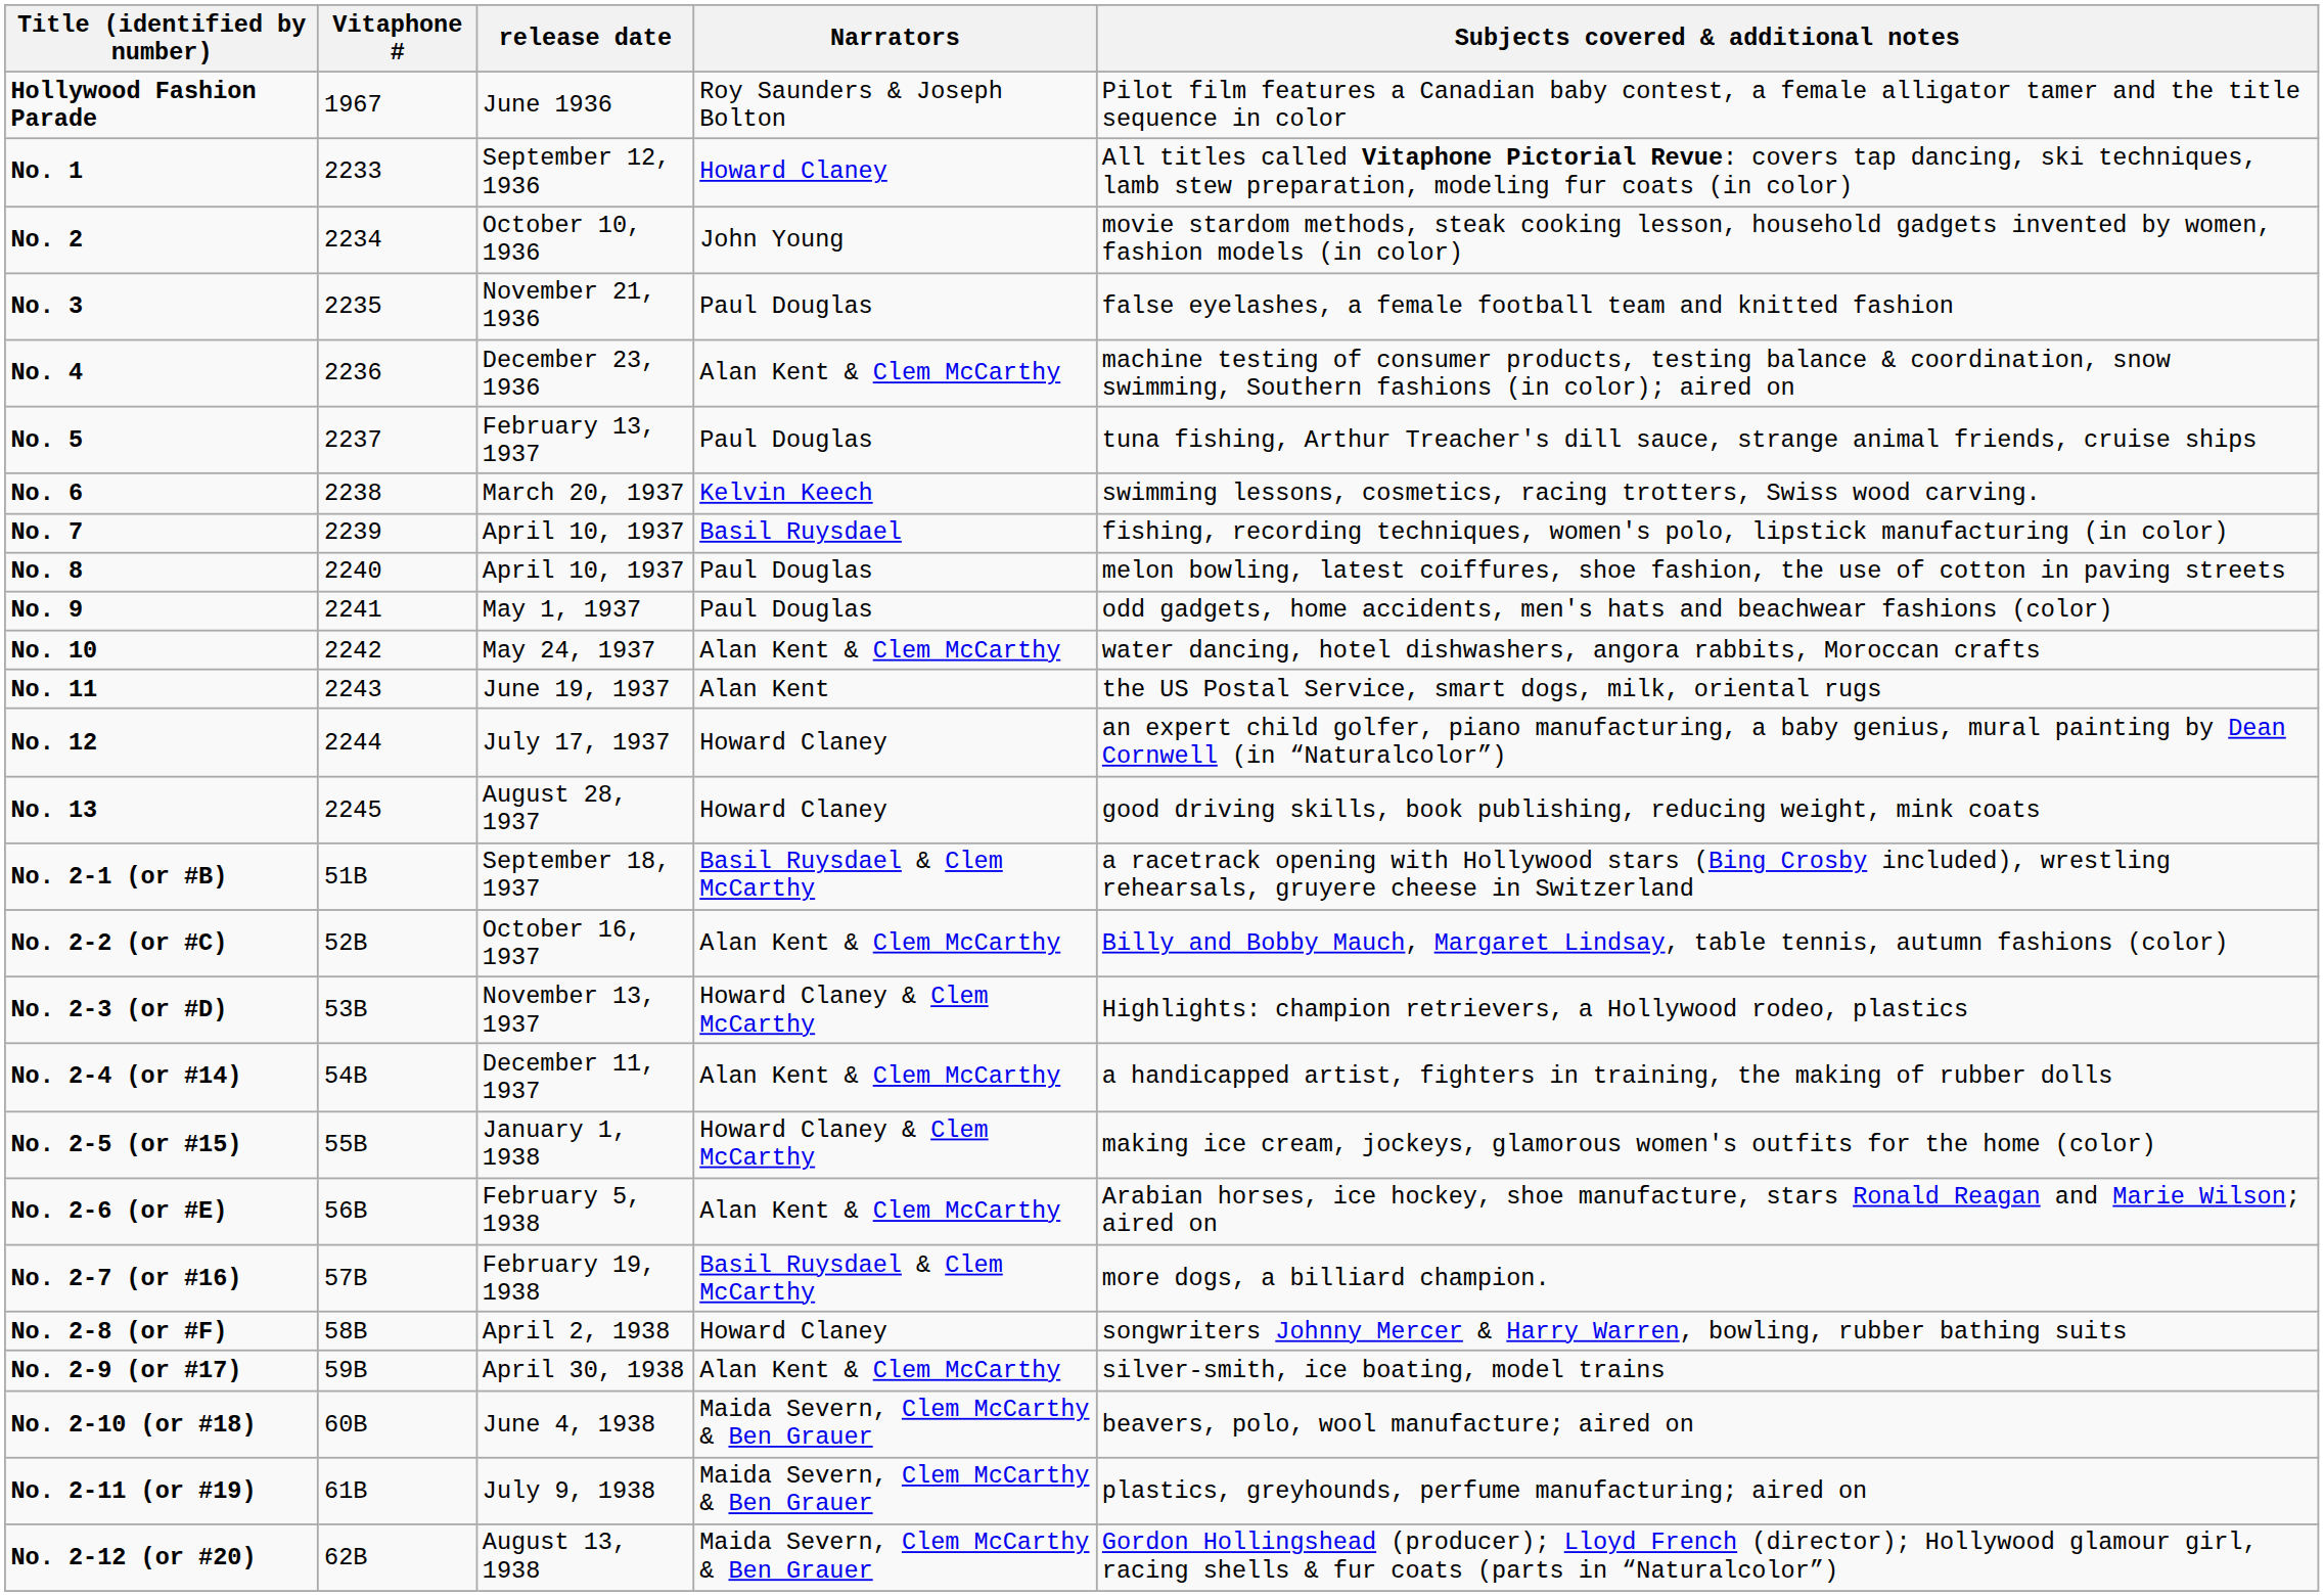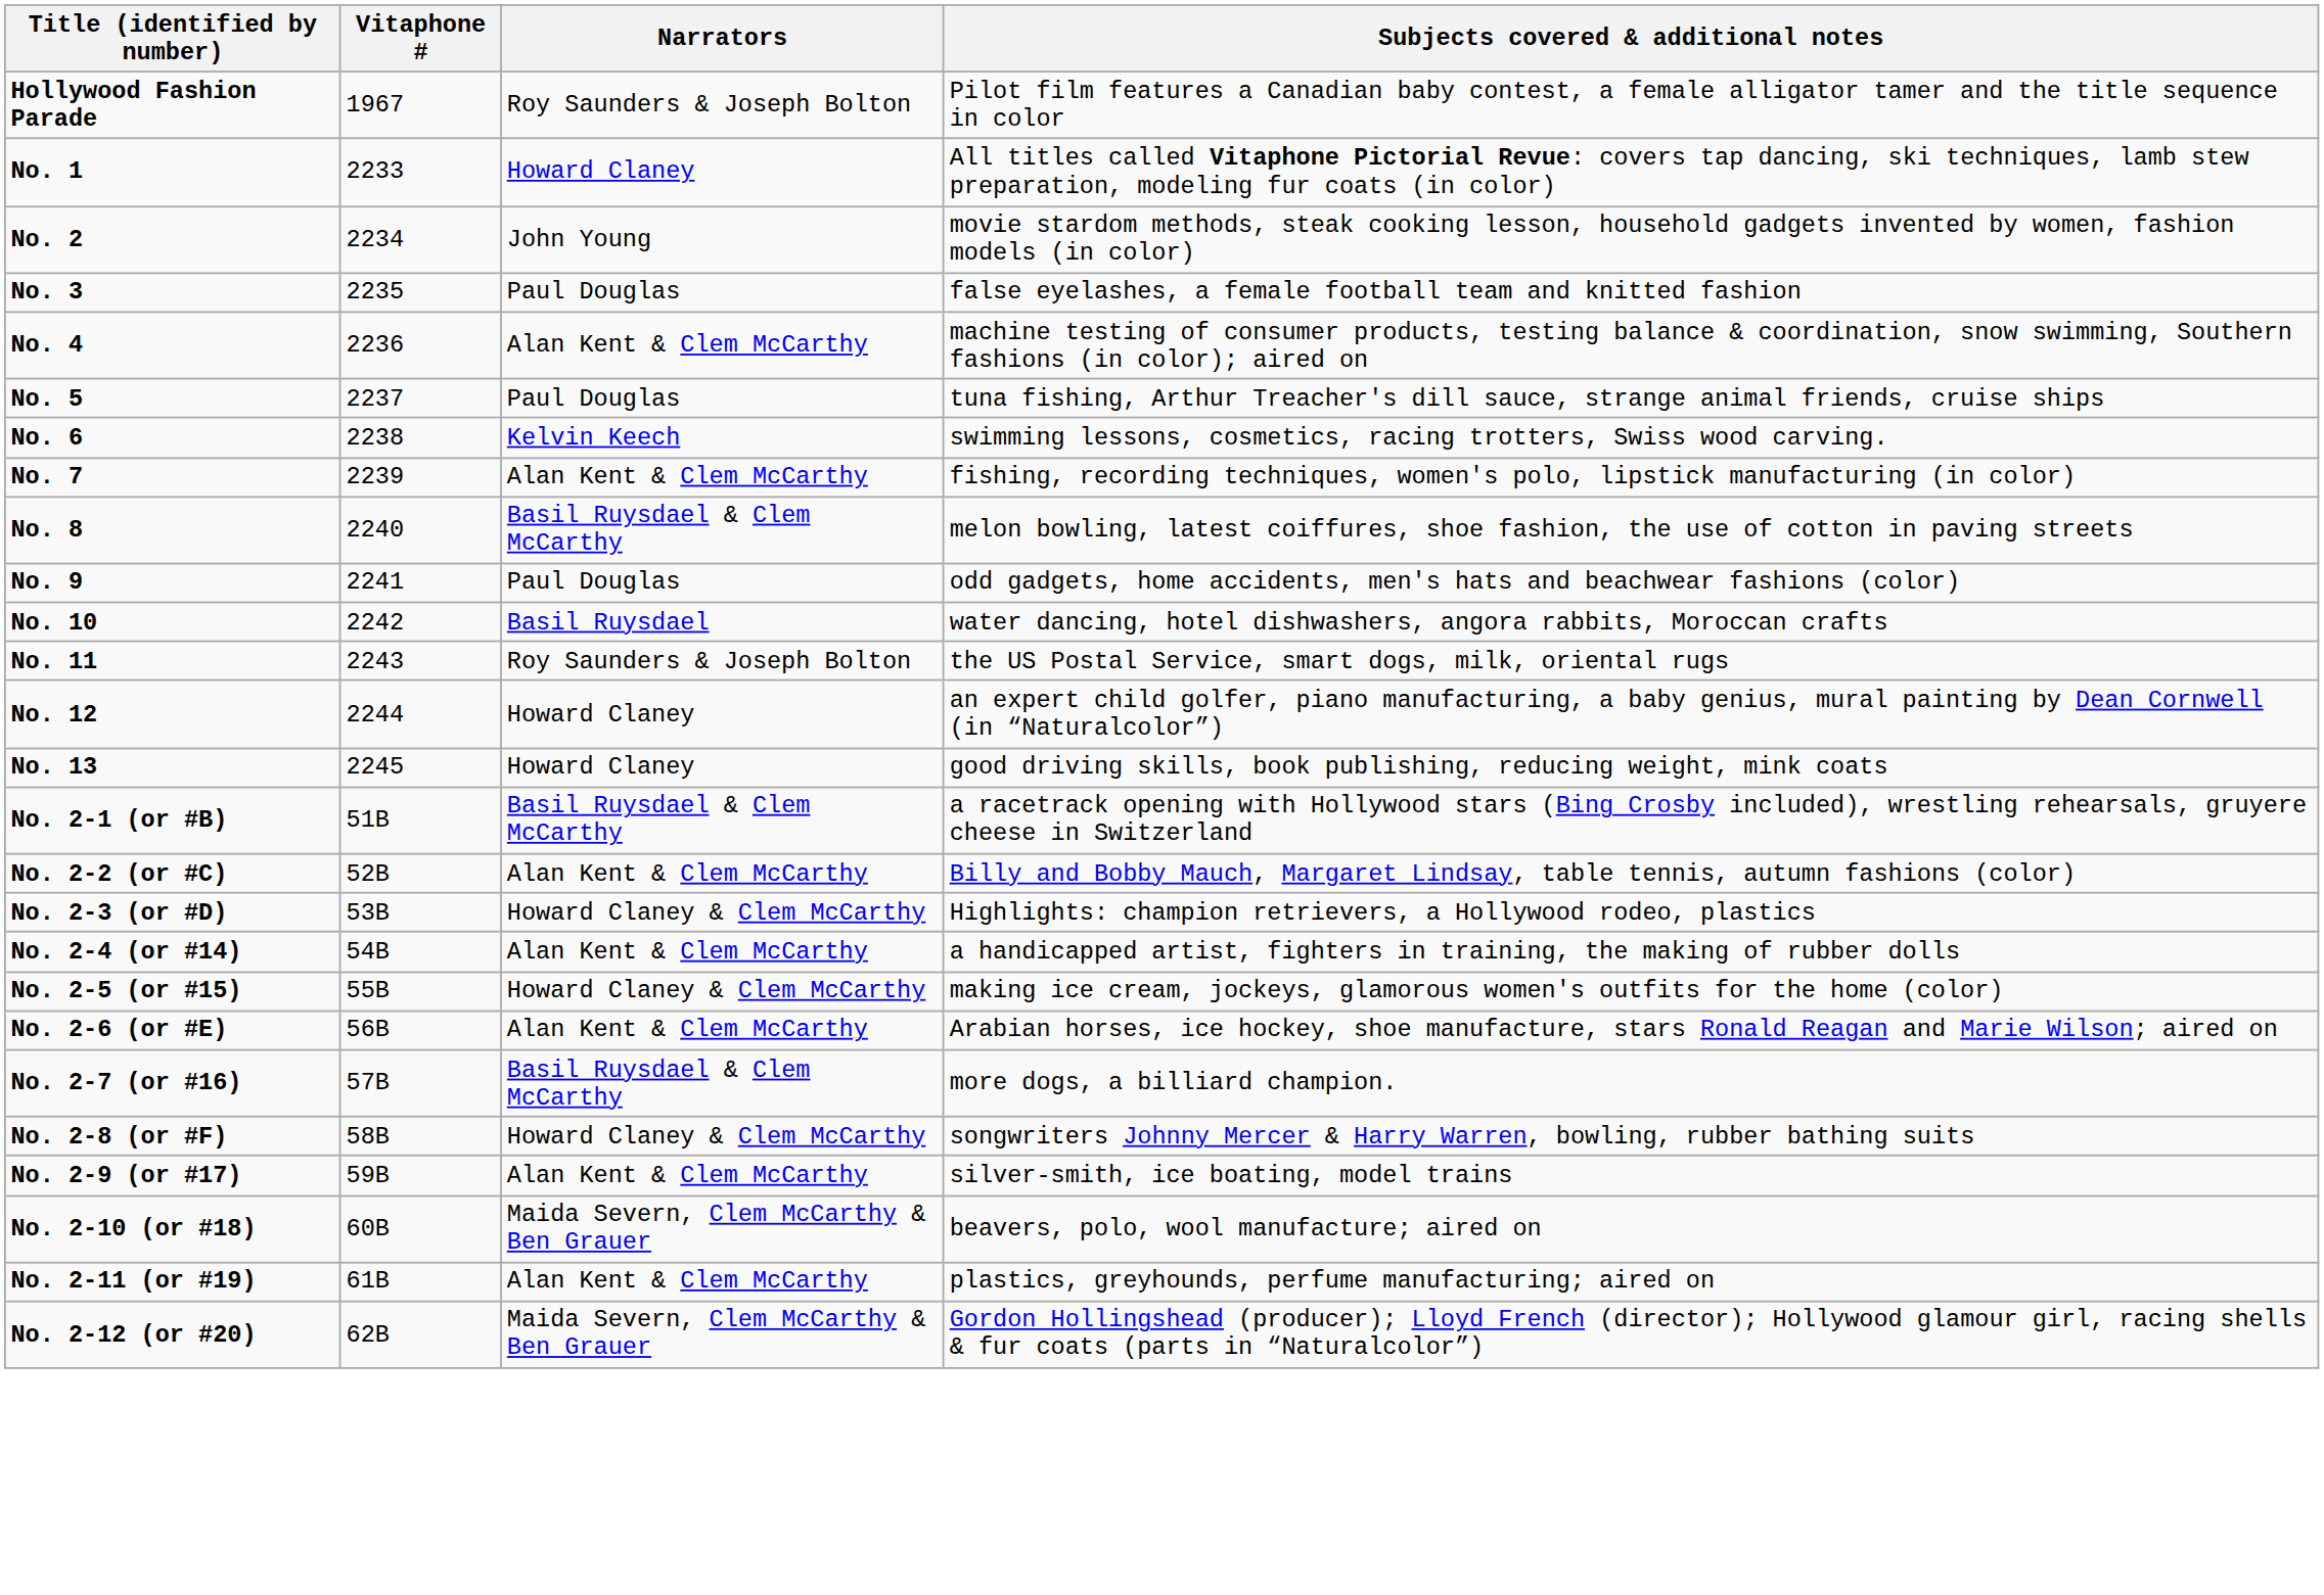- column: release date | June 1936 | September 12, 1936 | October 10, 1936 | November 21, 1936 | December 23, 1936 | February 13, 1937 | March 20, 1937 | April 10, 1937 | April 10, 1937 | May 1, 1937 | May 24, 1937 | June 19, 1937 | July 17, 1937 | August 28, 1937 | September 18, 1937 | October 16, 1937 | November 13, 1937 | December 11, 1937 | January 1, 1938 | February 5, 1938 | February 19, 1938 | April 2, 1938 | April 30, 1938 | June 4, 1938 | July 9, 1938 | August 13, 1938
No. 7 | Narrators: Basil Ruysdael -> Alan Kent & Clem McCarthy
No. 8 | Narrators: Paul Douglas -> Basil Ruysdael & Clem McCarthy
No. 10 | Narrators: Alan Kent & Clem McCarthy -> Basil Ruysdael
No. 11 | Narrators: Alan Kent -> Roy Saunders & Joseph Bolton
No. 2-8 (or #F) | Narrators: Howard Claney -> Howard Claney & Clem McCarthy
No. 2-11 (or #19) | Narrators: Maida Severn, Clem McCarthy & Ben Grauer -> Alan Kent & Clem McCarthy
